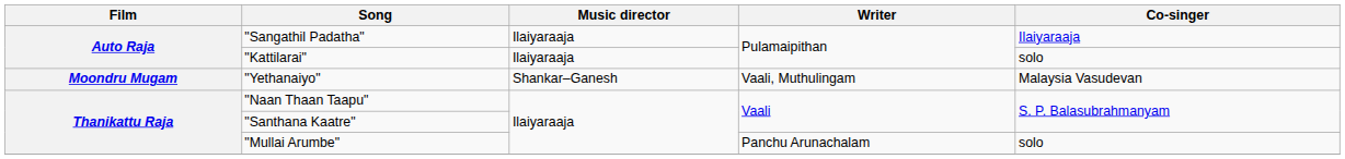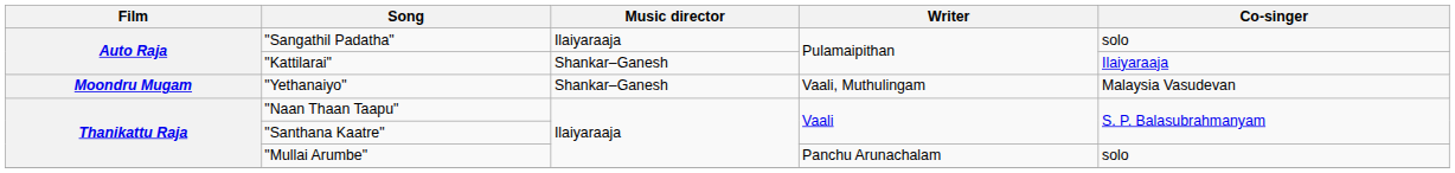"Sangathil Padatha" | Co-singer: Ilaiyaraaja -> solo
"Kattilarai" | Music director: Ilaiyaraaja -> Shankar–Ganesh
"Kattilarai" | Co-singer: solo -> Ilaiyaraaja
